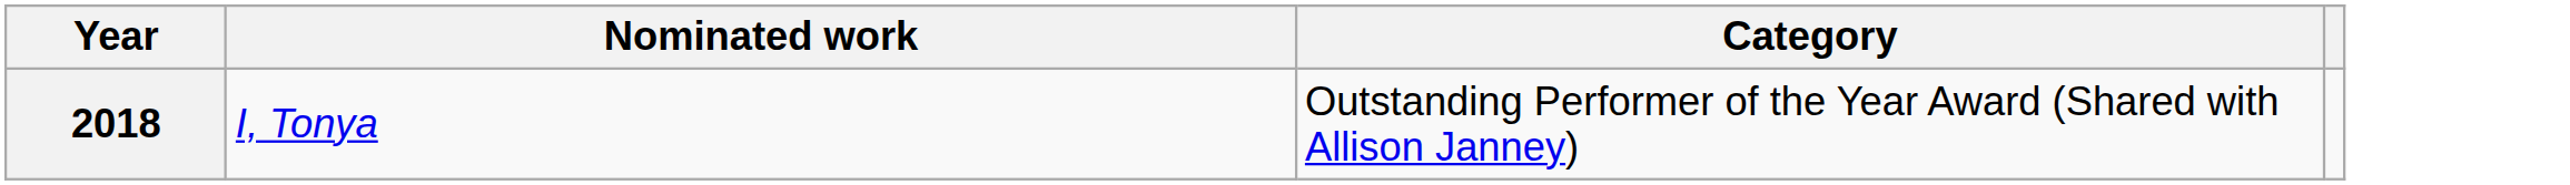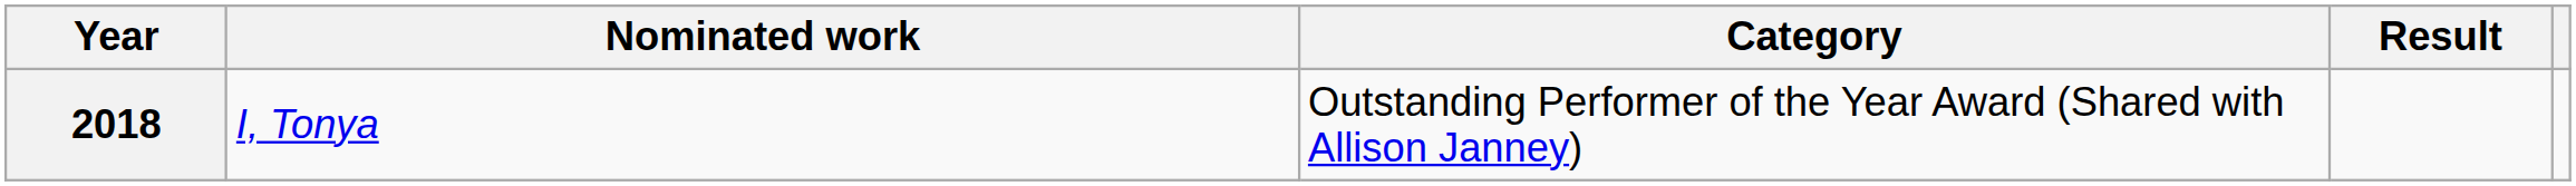+ column: Result
